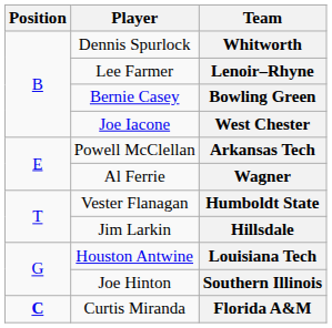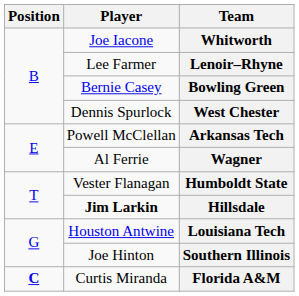Whitworth | Player: Dennis Spurlock -> Joe Iacone
West Chester | Player: Joe Iacone -> Dennis Spurlock
Hillsdale | Player: normal -> bold
